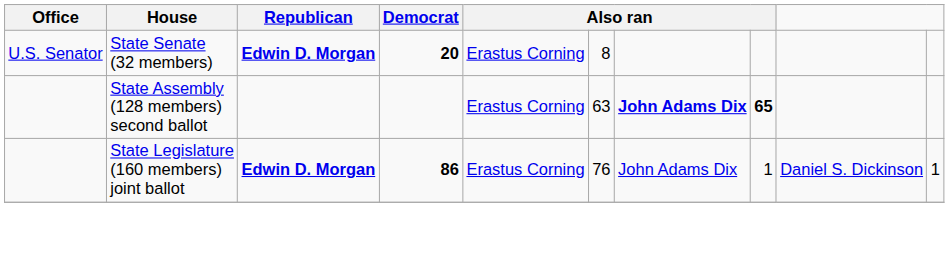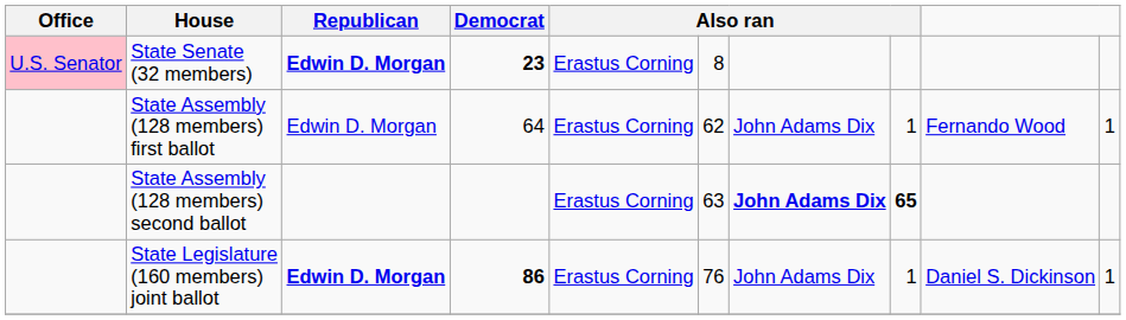State Senate (32 members) | Office: no background -> pink background
State Senate (32 members) | Democrat: 20 -> 23
+ row: State Assembly (128 members) first ballot | Edwin D. Morgan | 64 | Erastus Corning | 62 | John Adams Dix | 1 | Fernando Wood | 1
